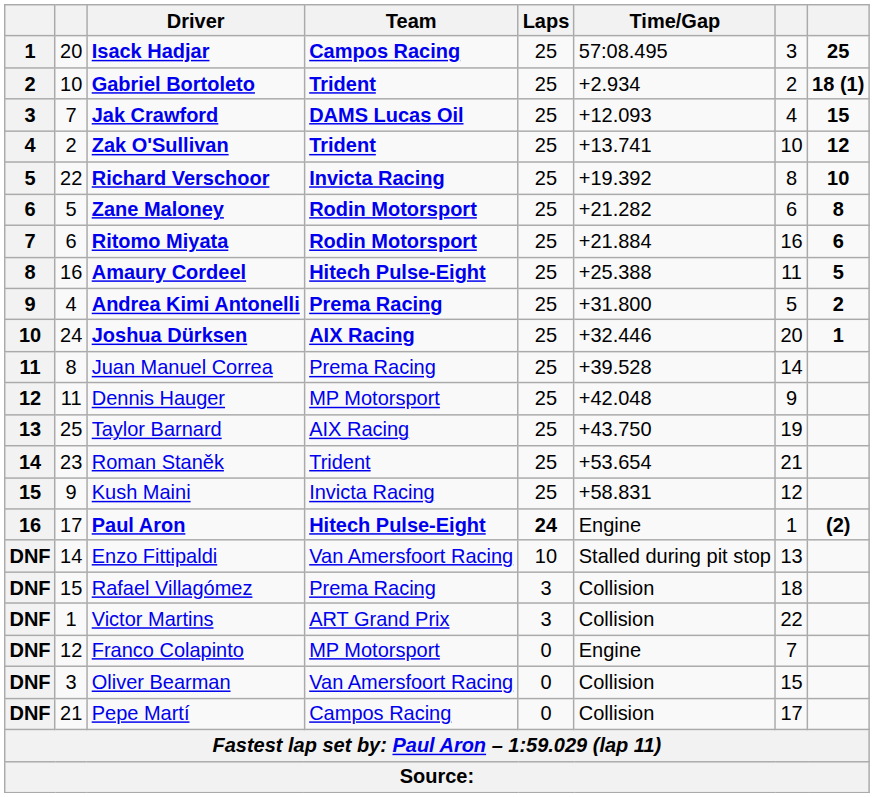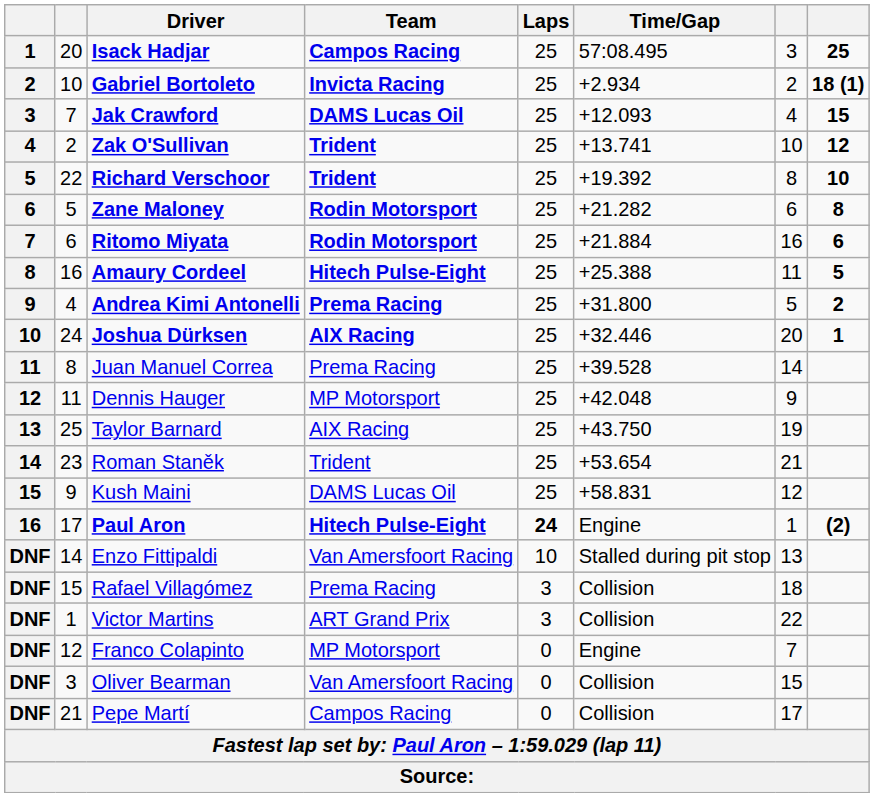Gabriel Bortoleto | Team: Trident -> Invicta Racing
Richard Verschoor | Team: Invicta Racing -> Trident
Kush Maini | Team: Invicta Racing -> DAMS Lucas Oil
